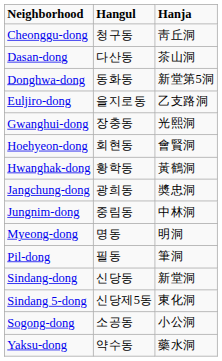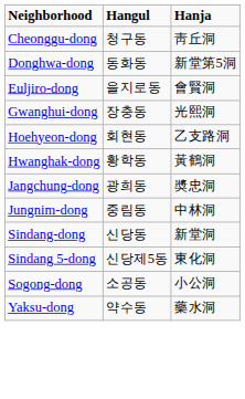- row: Dasan-dong | 다산동 | 茶山洞
Euljiro-dong | Hanja: 乙支路洞 -> 會賢洞
Hoehyeon-dong | Hanja: 會賢洞 -> 乙支路洞
- row: Myeong-dong | 명동 | 明洞
- row: Pil-dong | 필동 | 筆洞
